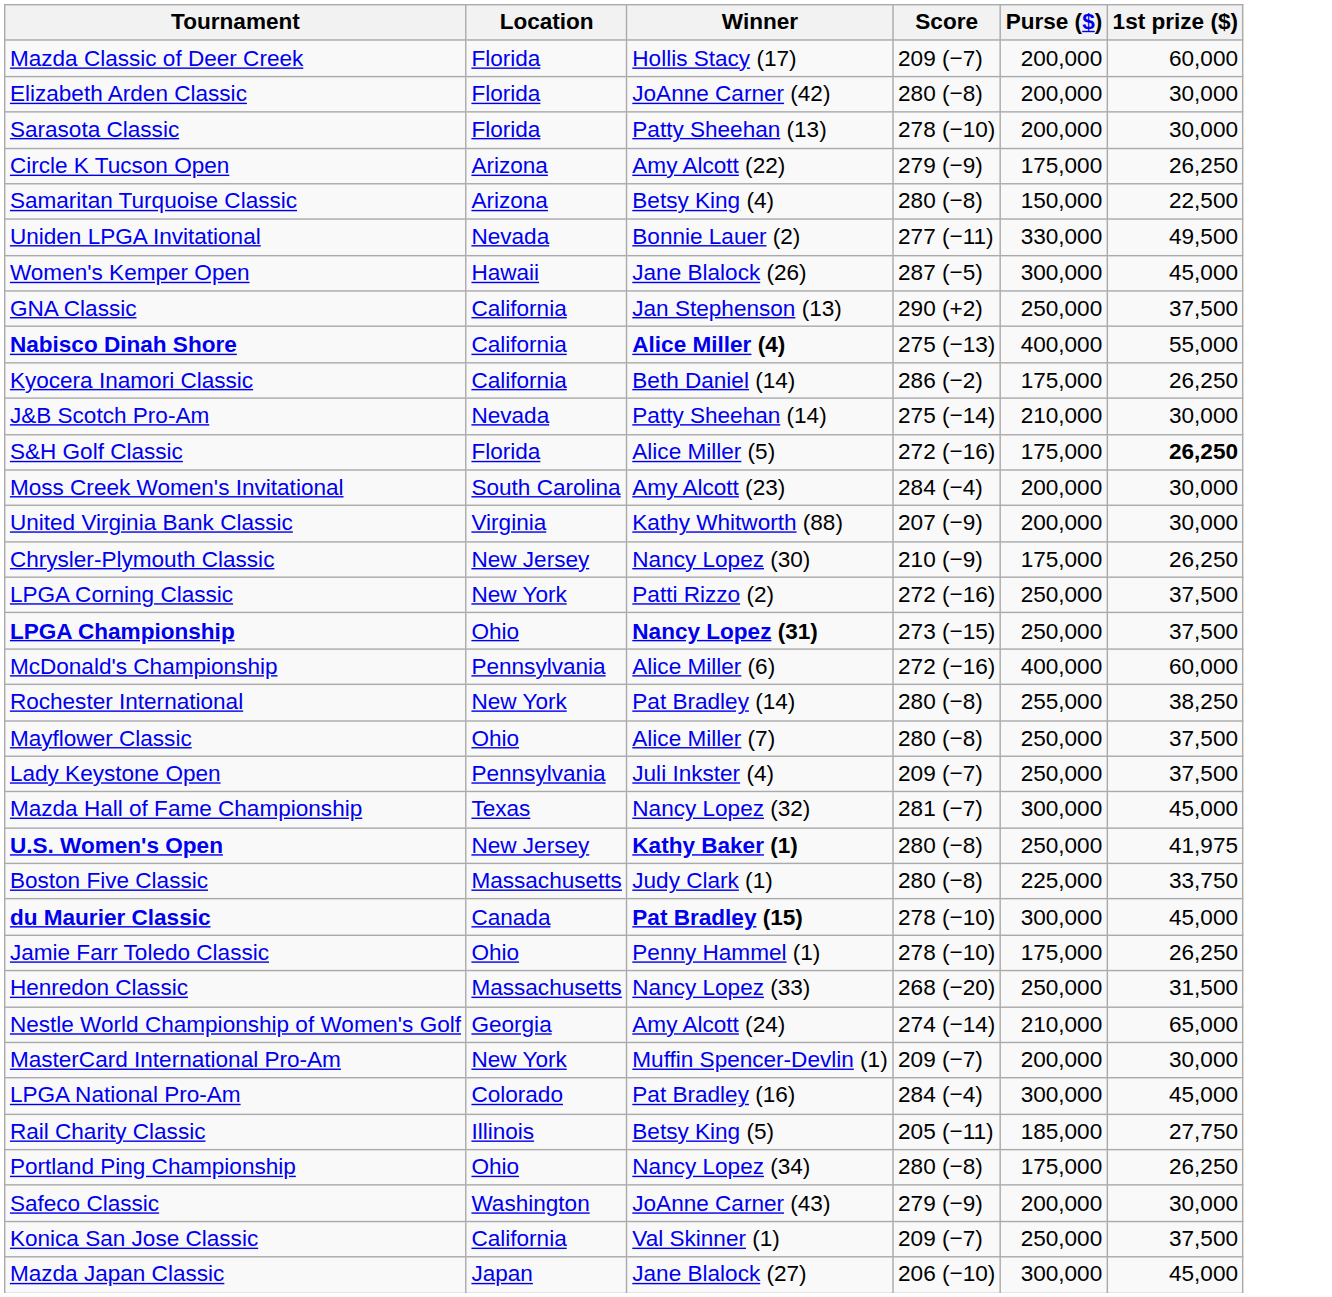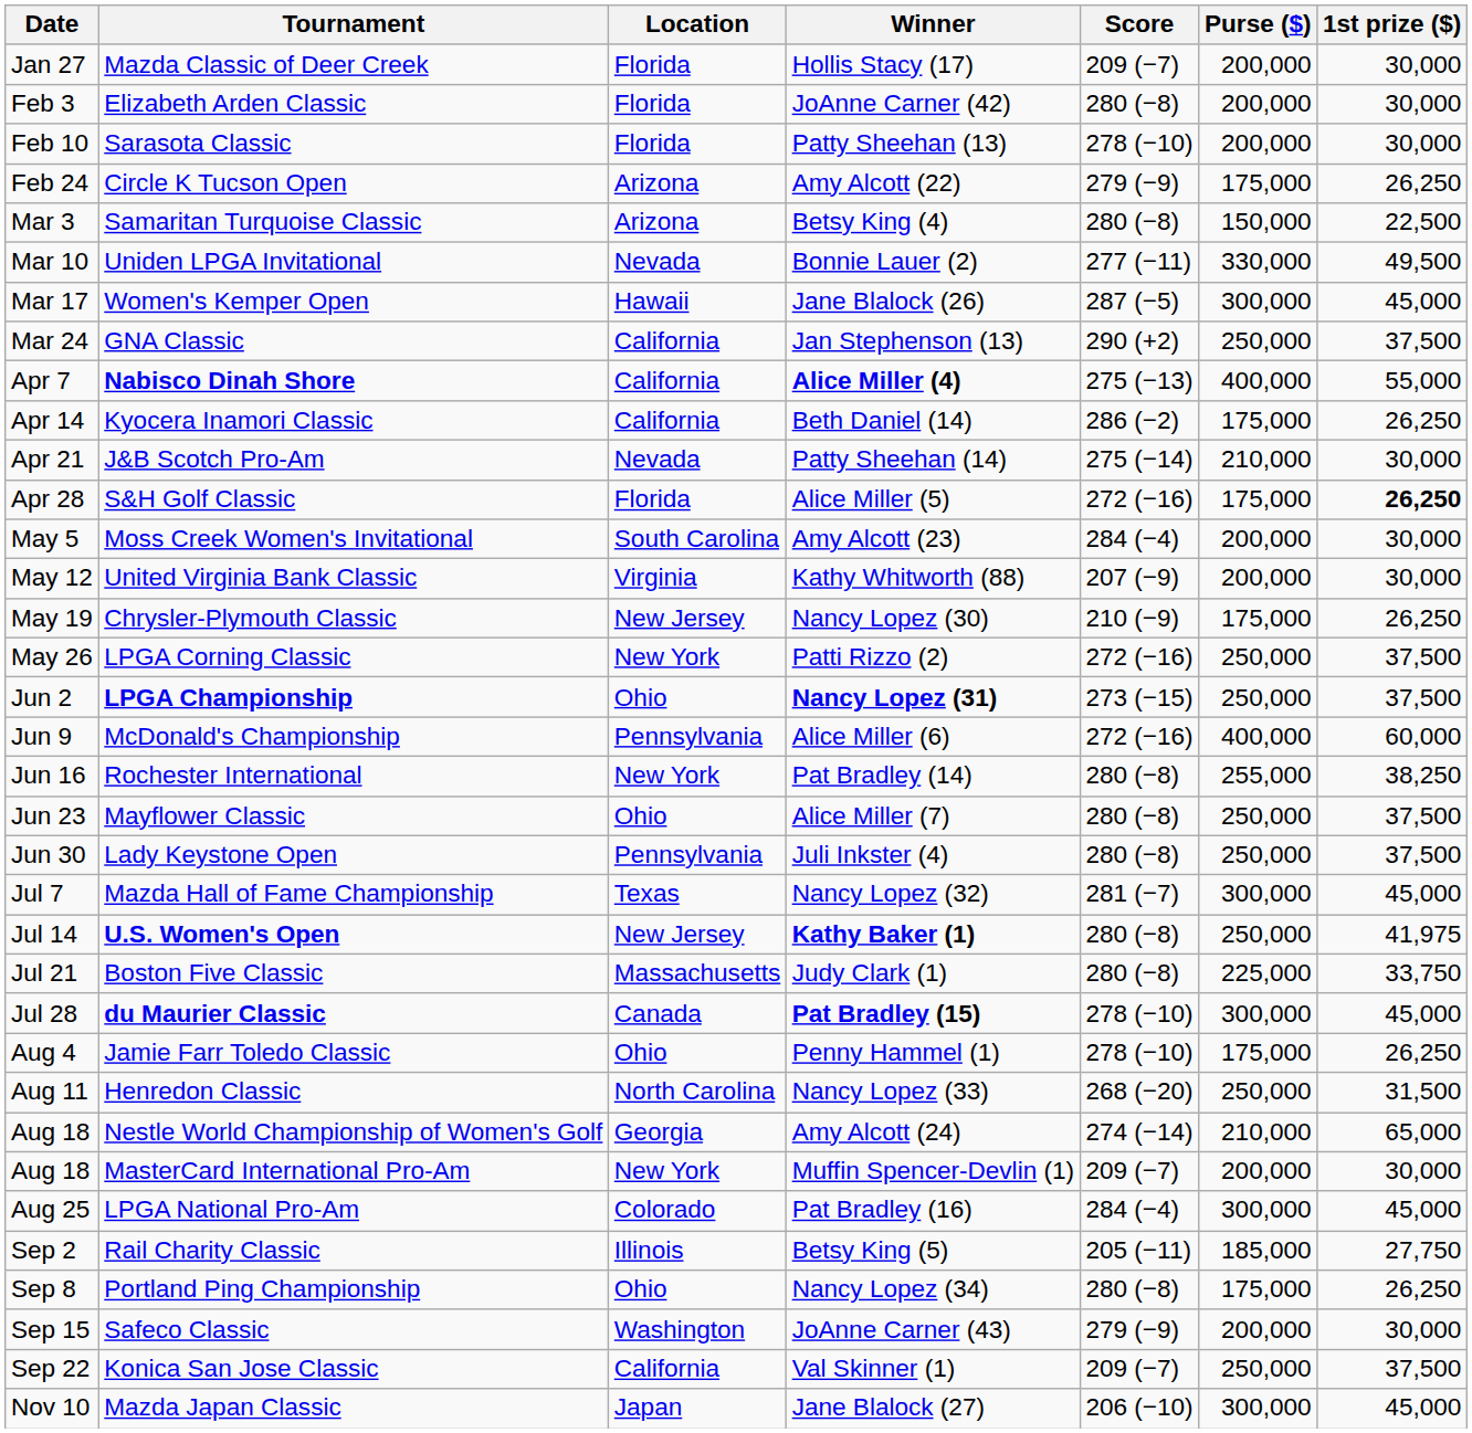+ column: Date | Jan 27 | Feb 3 | Feb 10 | Feb 24 | Mar 3 | Mar 10 | Mar 17 | Mar 24 | Apr 7 | Apr 14 | Apr 21 | Apr 28 | May 5 | May 12 | May 19 | May 26 | Jun 2 | Jun 9 | Jun 16 | Jun 23 | Jun 30 | Jul 7 | Jul 14 | Jul 21 | Jul 28 | Aug 4 | Aug 11 | Aug 18 | Aug 18 | Aug 25 | Sep 2 | Sep 8 | Sep 15 | Sep 22 | Nov 10
Mazda Classic of Deer Creek | 1st prize ($): 60,000 -> 30,000
Lady Keystone Open | Score: 209 (−7) -> 280 (−8)
Henredon Classic | Location: Massachusetts -> North Carolina
